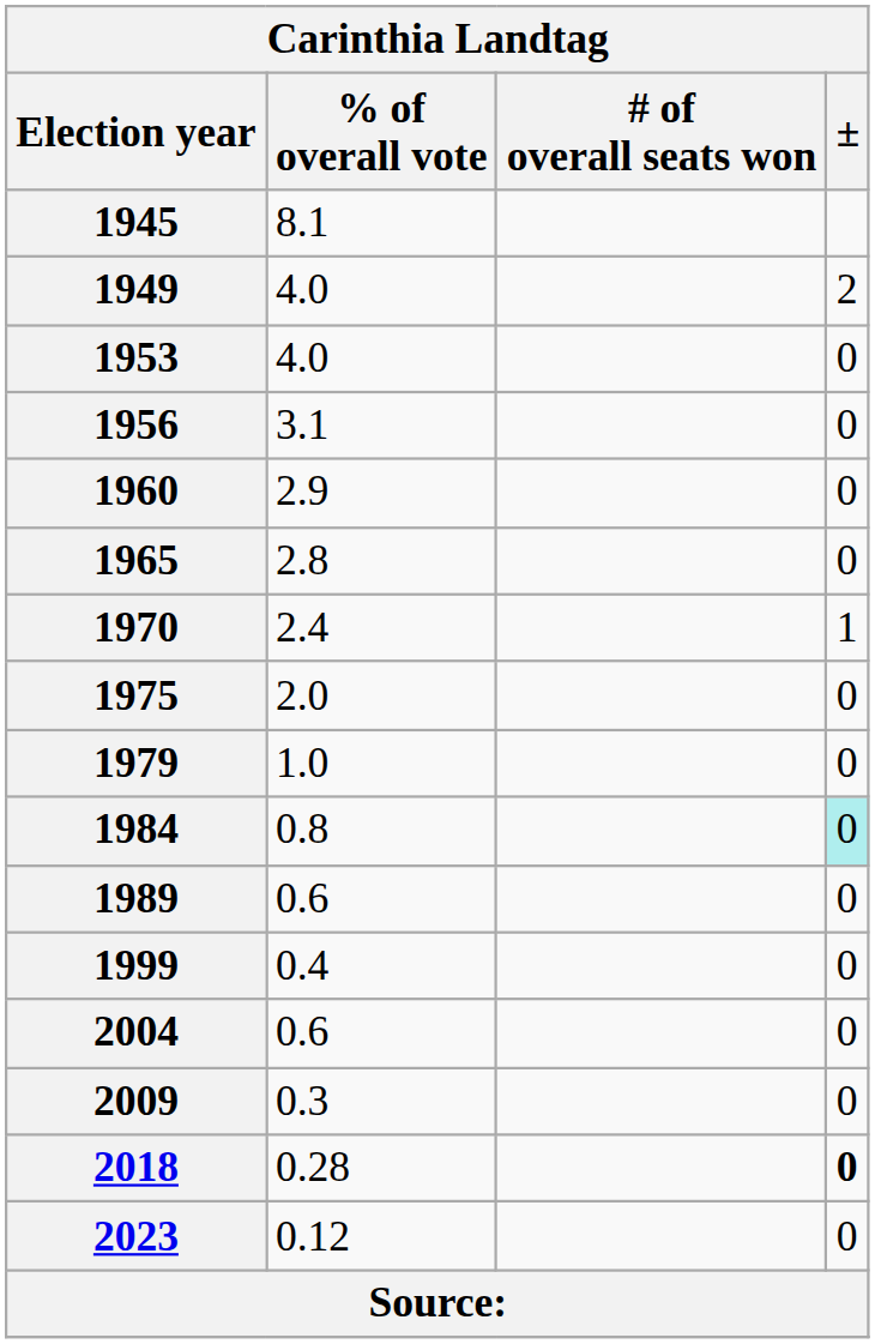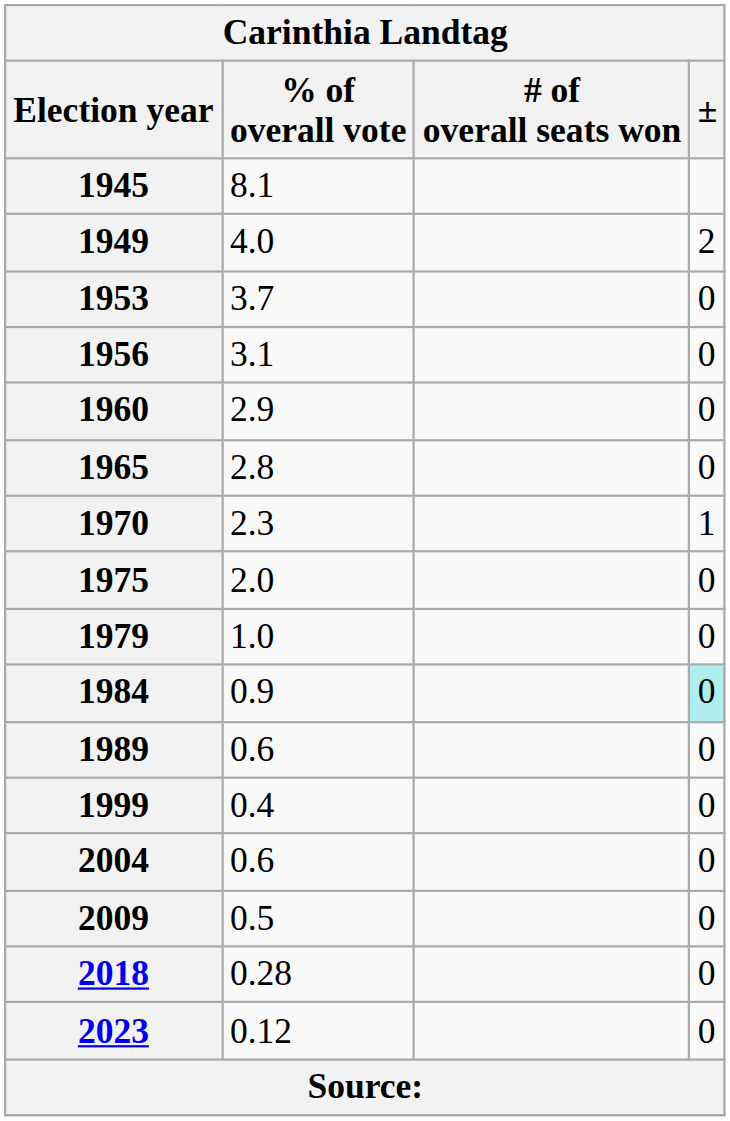1953 | % of overall vote: 4.0 -> 3.7
1970 | % of overall vote: 2.4 -> 2.3
1984 | % of overall vote: 0.8 -> 0.9
2009 | % of overall vote: 0.3 -> 0.5
2018 | ±: bold -> normal
